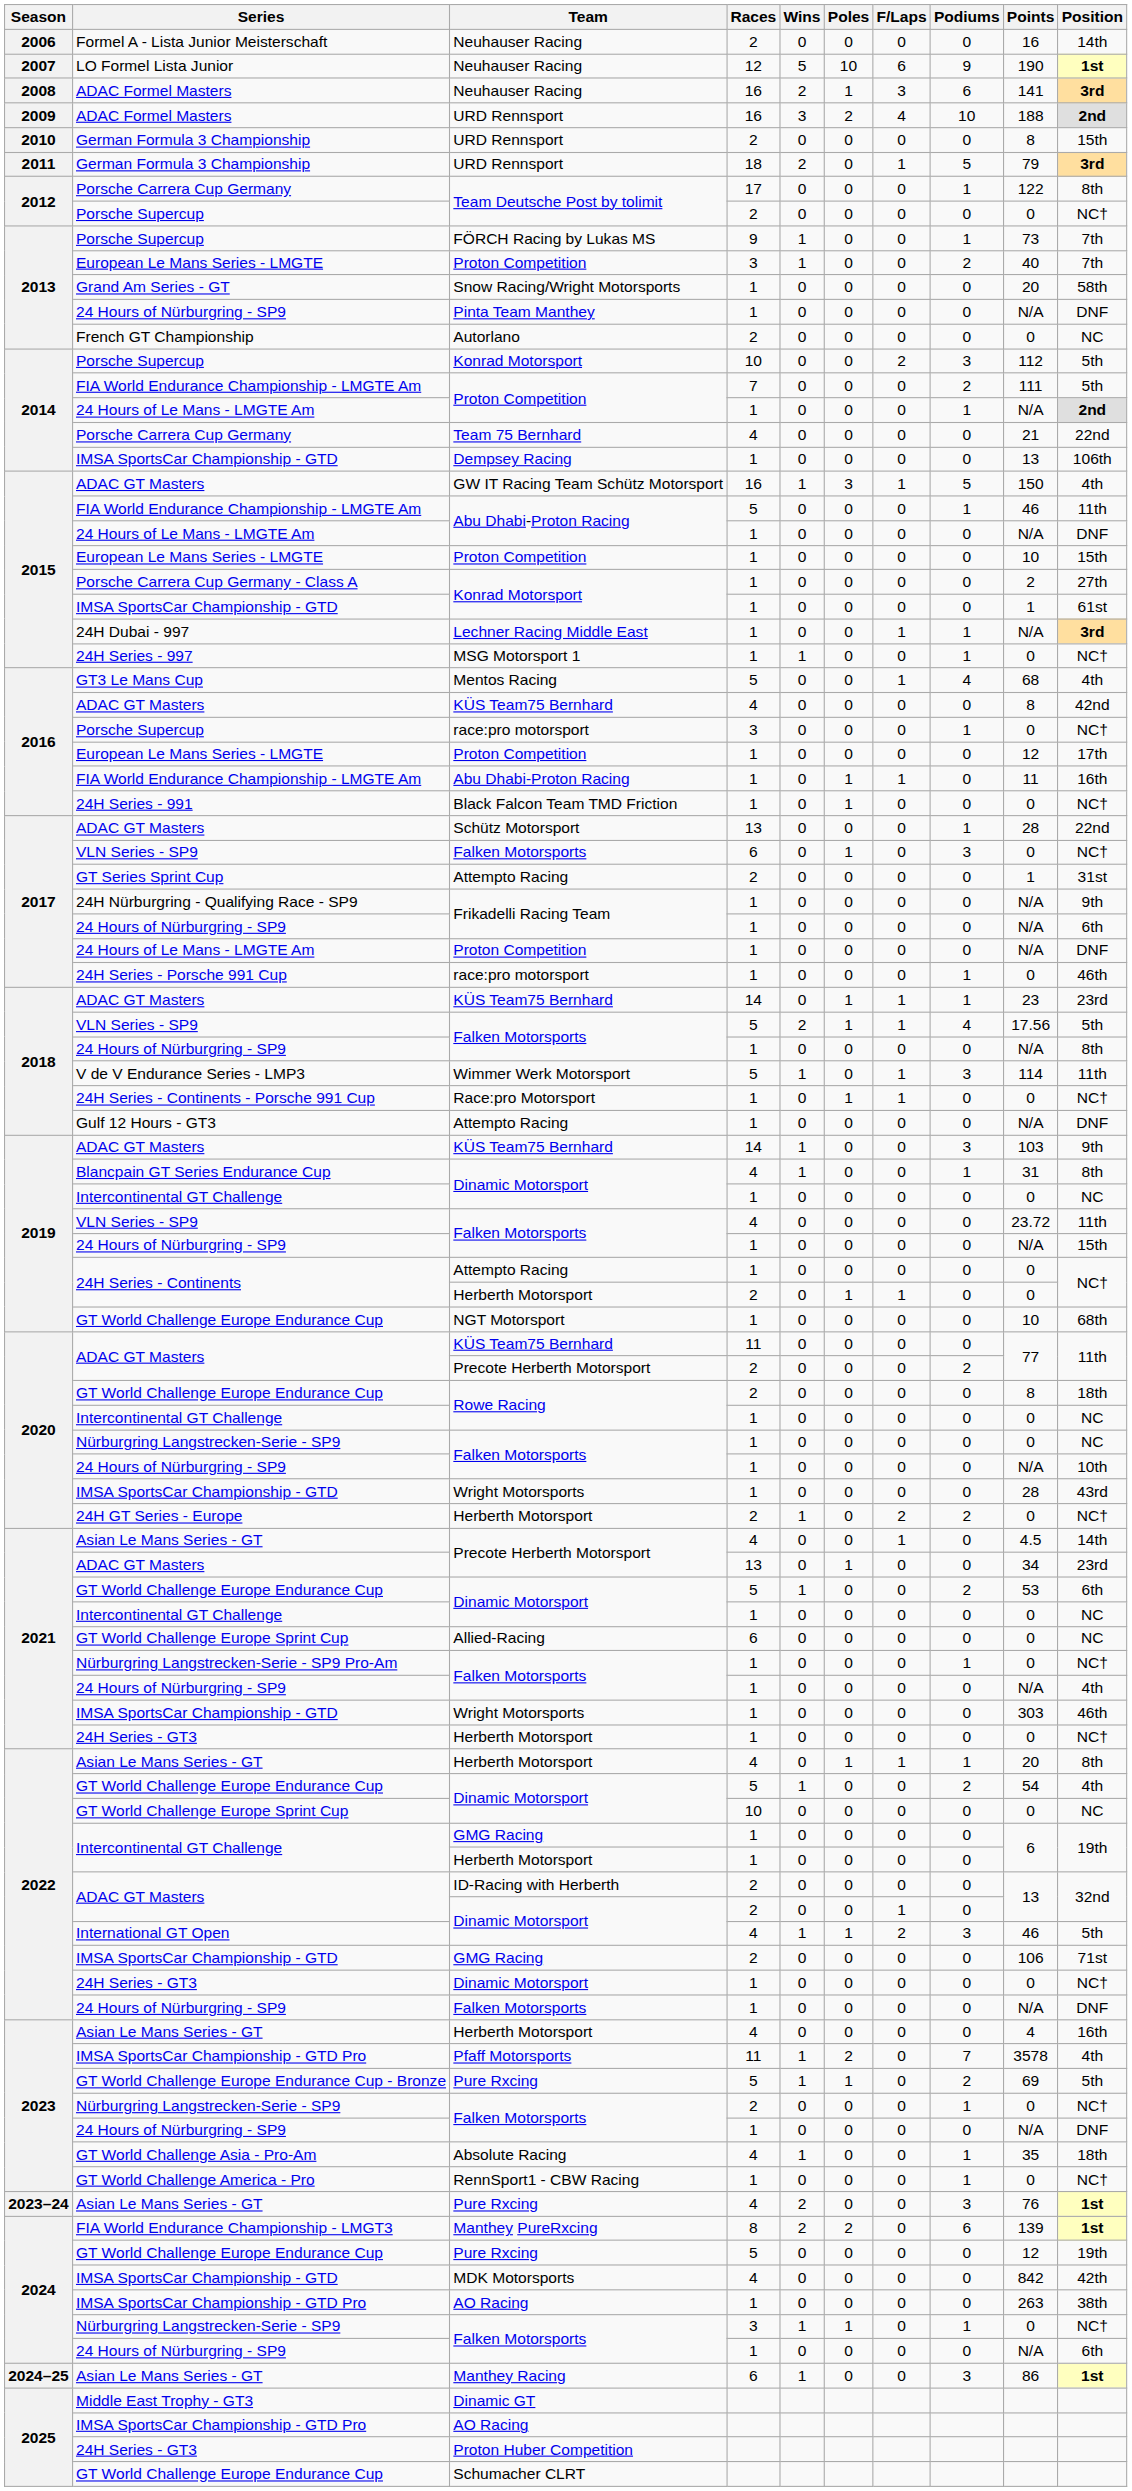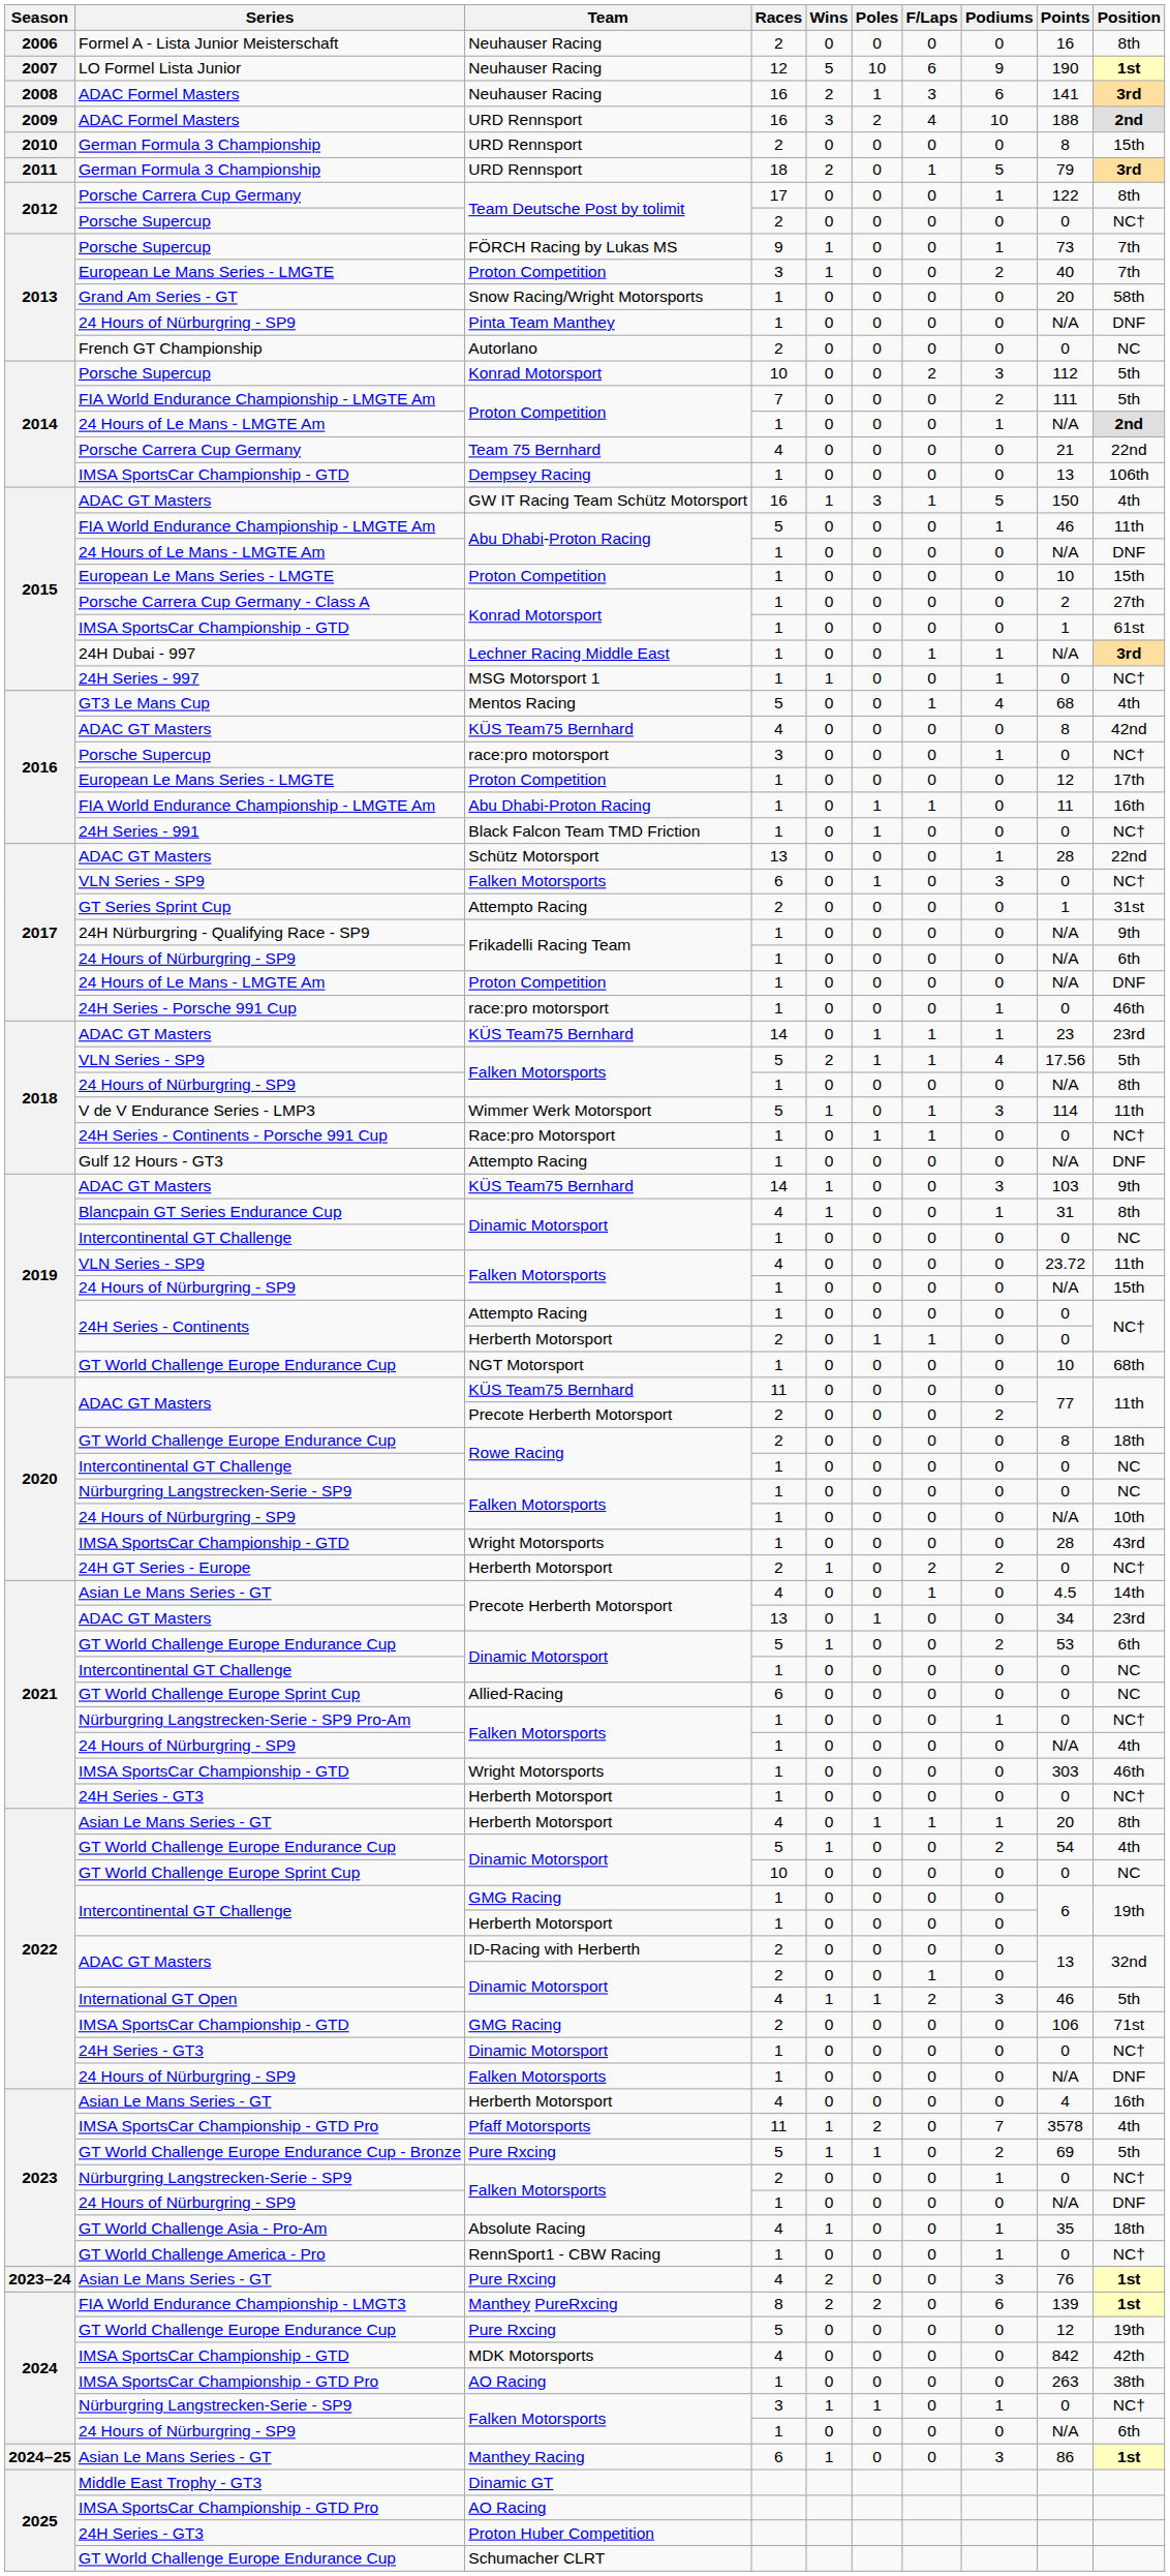2006 / Neuhauser Racing | Position: 14th -> 8th
